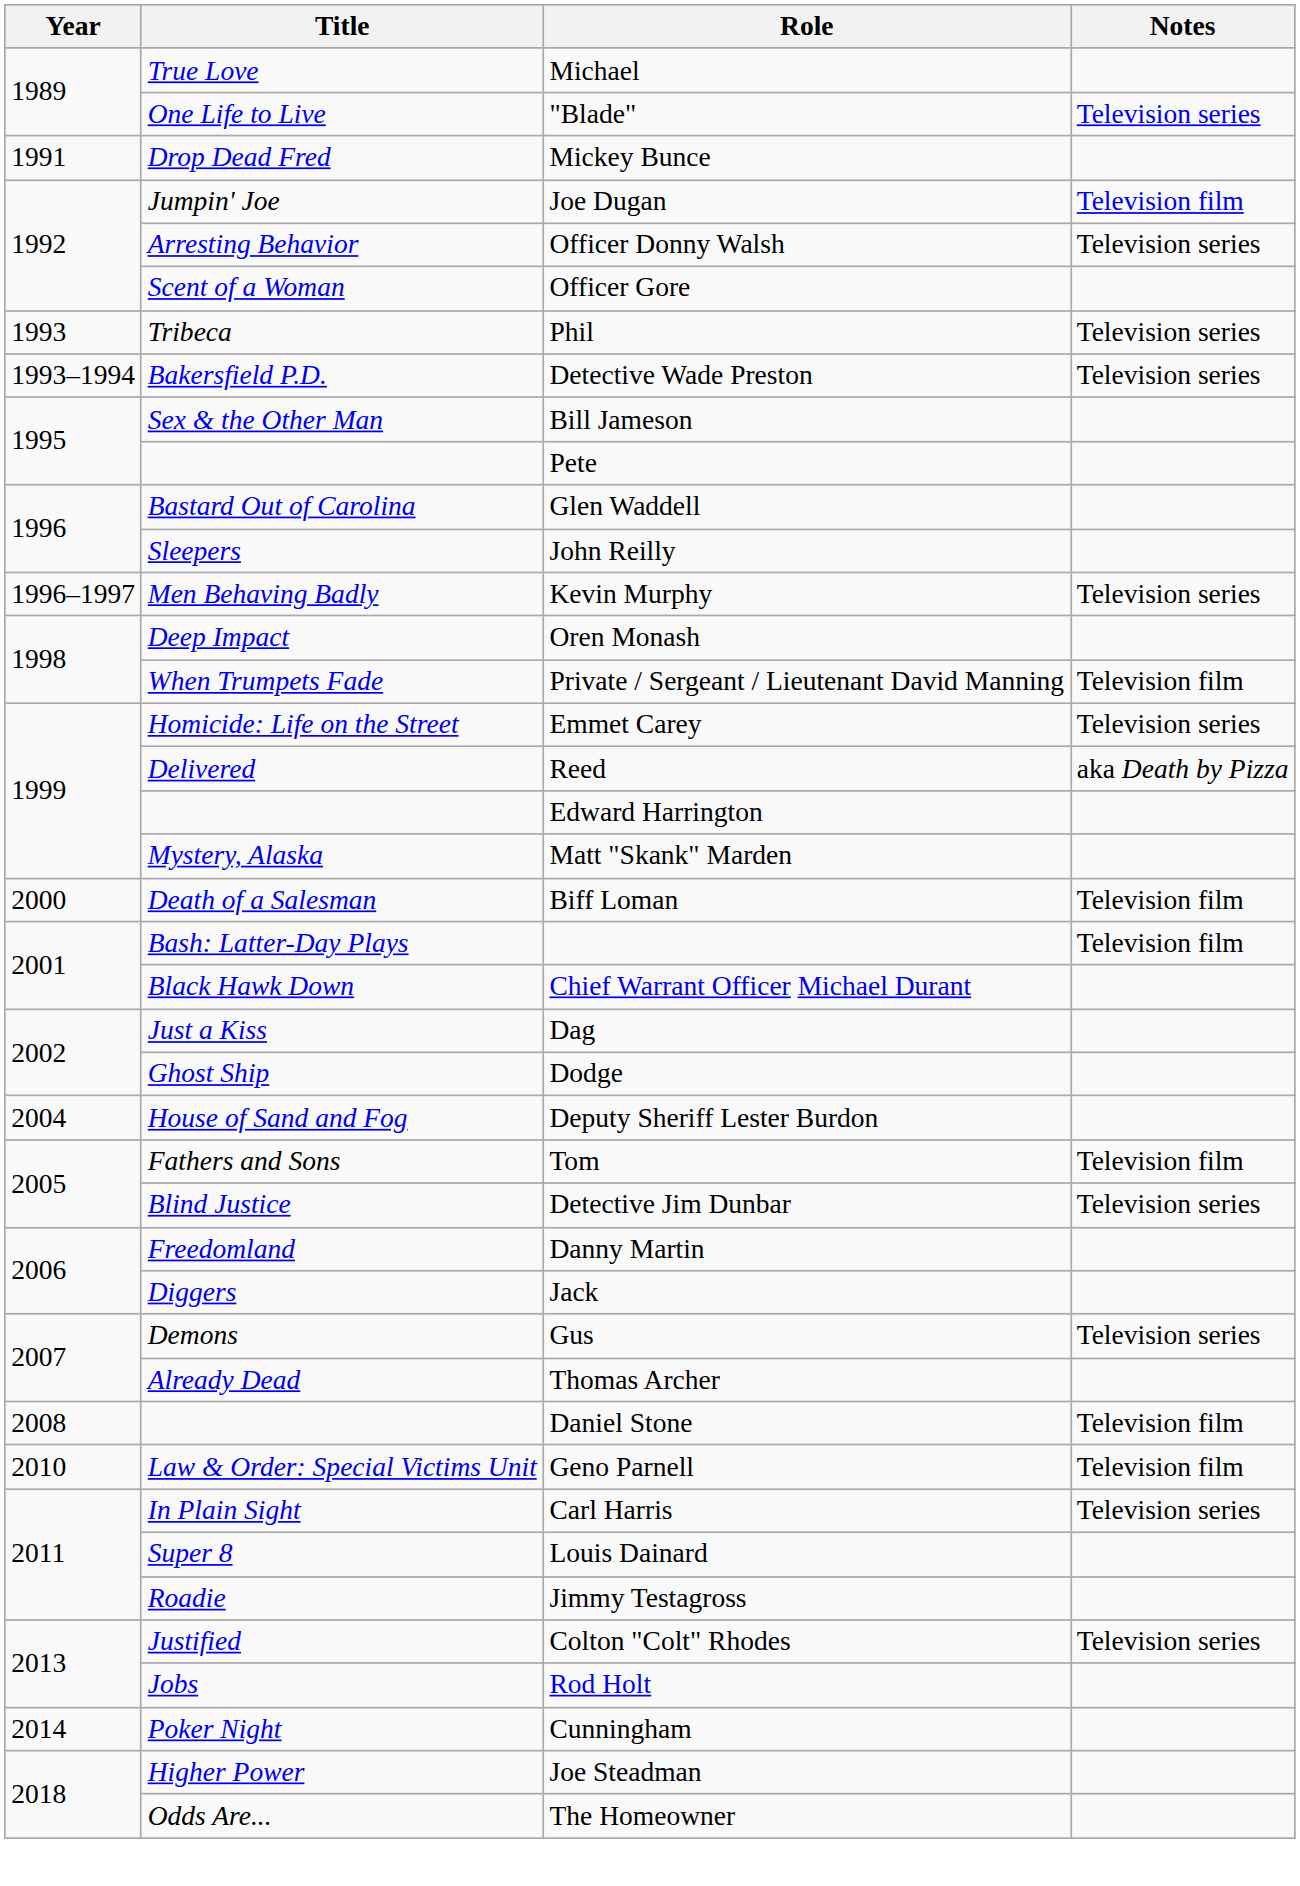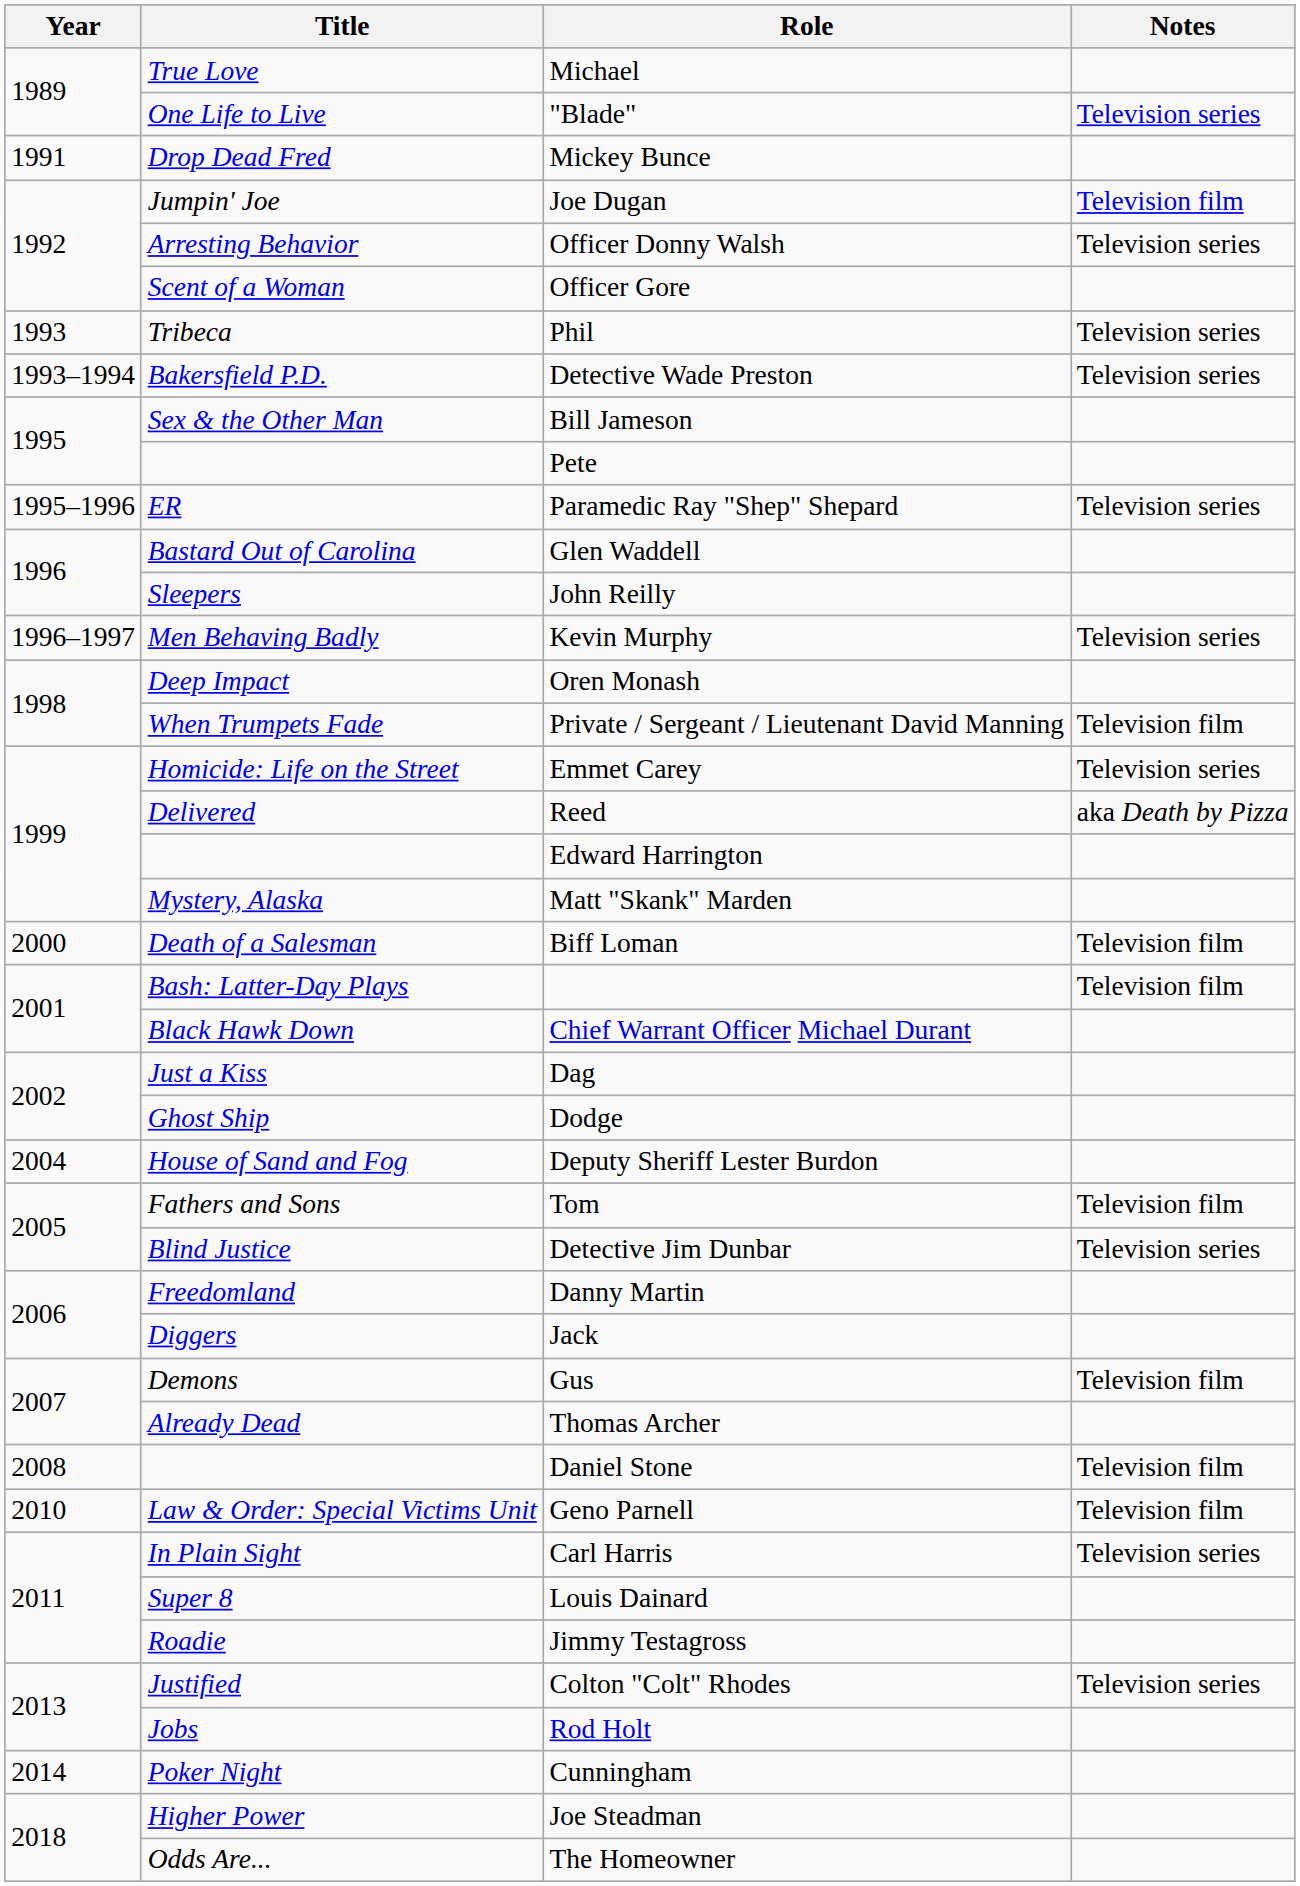+ row: 1995–1996 | ER | Paramedic Ray "Shep" Shepard | Television series
Gus | Notes: Television series -> Television film
